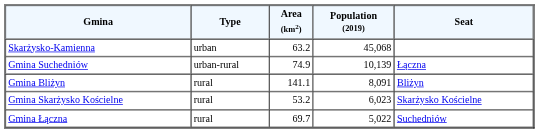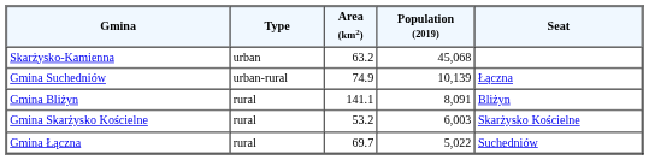Gmina Skarżysko Kościelne | Population (2019): 6,023 -> 6,003
